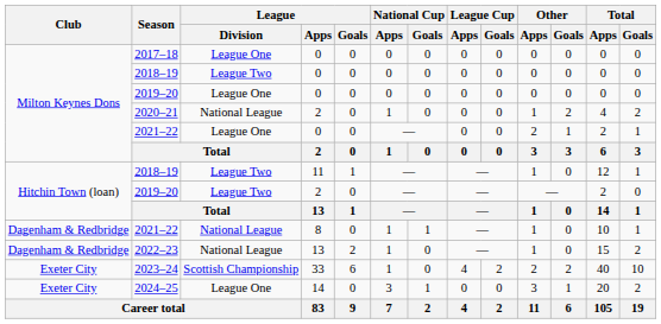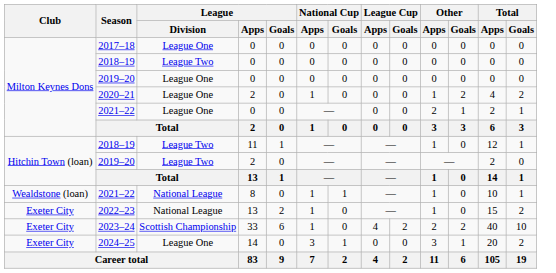2020–21 | League / Division: National League -> League One
2021–22 / 8 | Club: Dagenham & Redbridge -> Wealdstone (loan)
2022–23 | Club: Dagenham & Redbridge -> Exeter City
